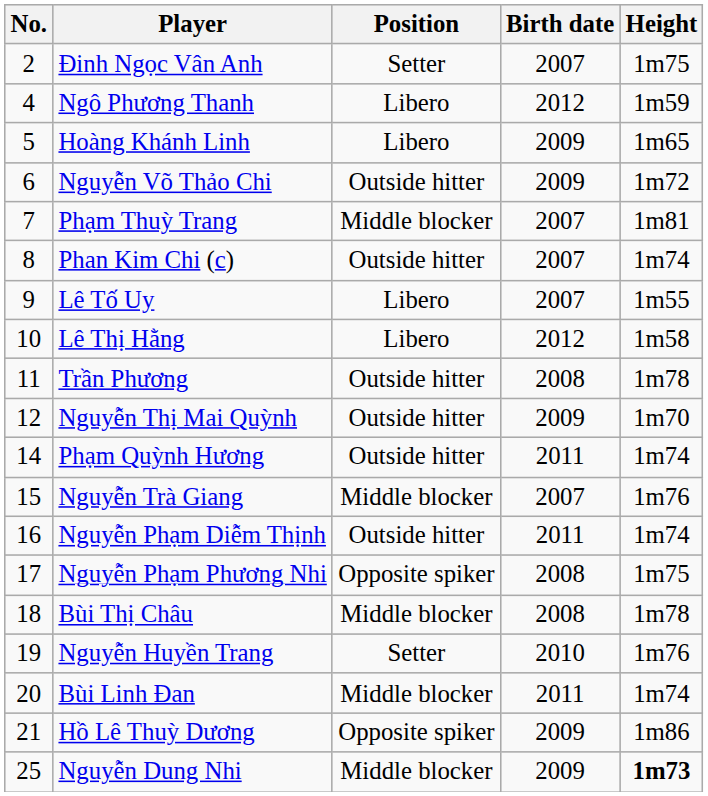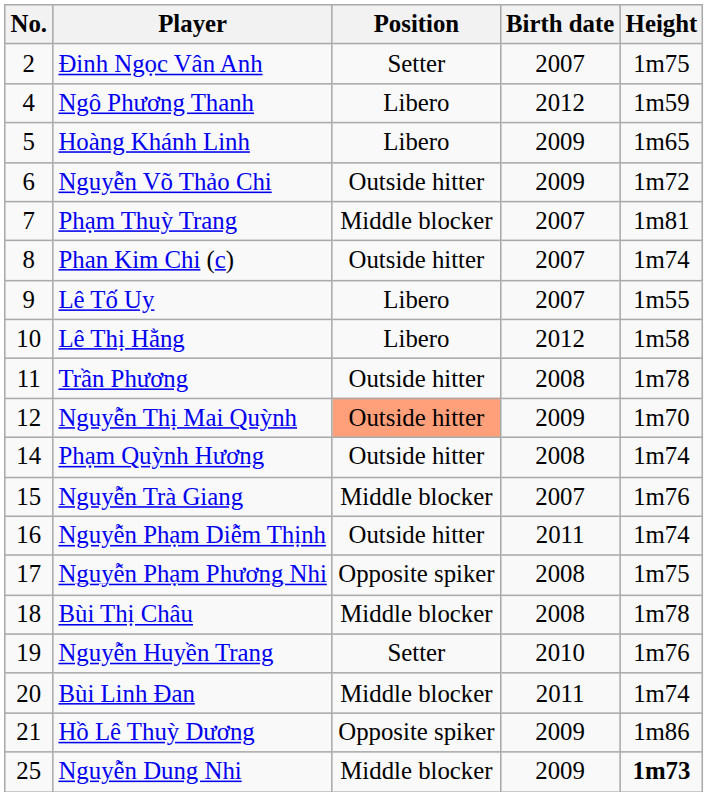Nguyễn Thị Mai Quỳnh | Position: no background -> lightsalmon background
Phạm Quỳnh Hương | Birth date: 2011 -> 2008
